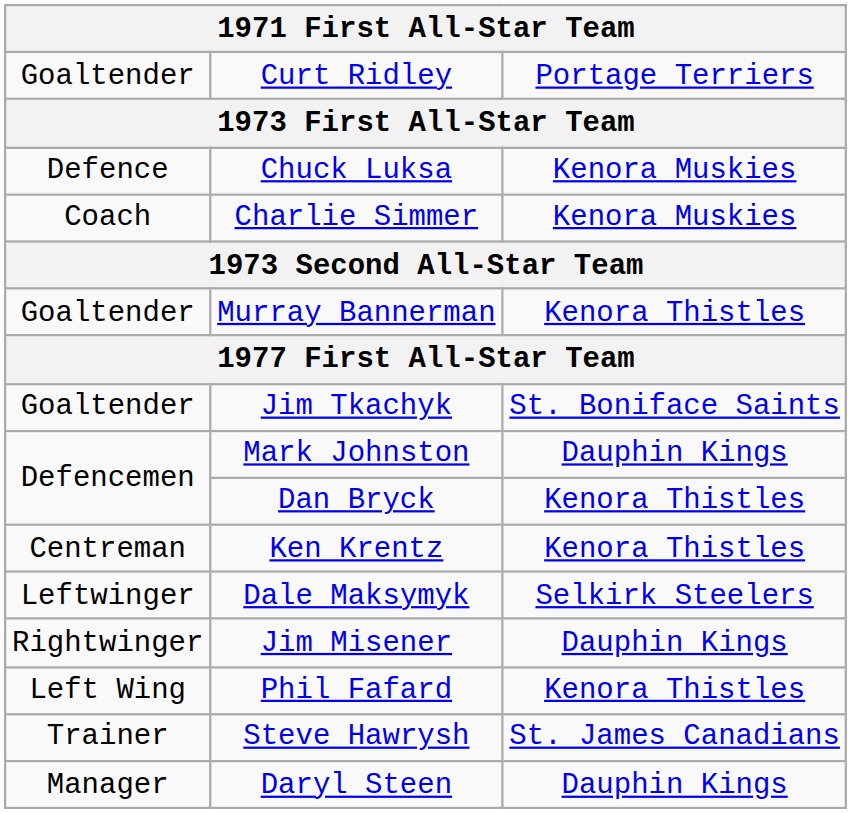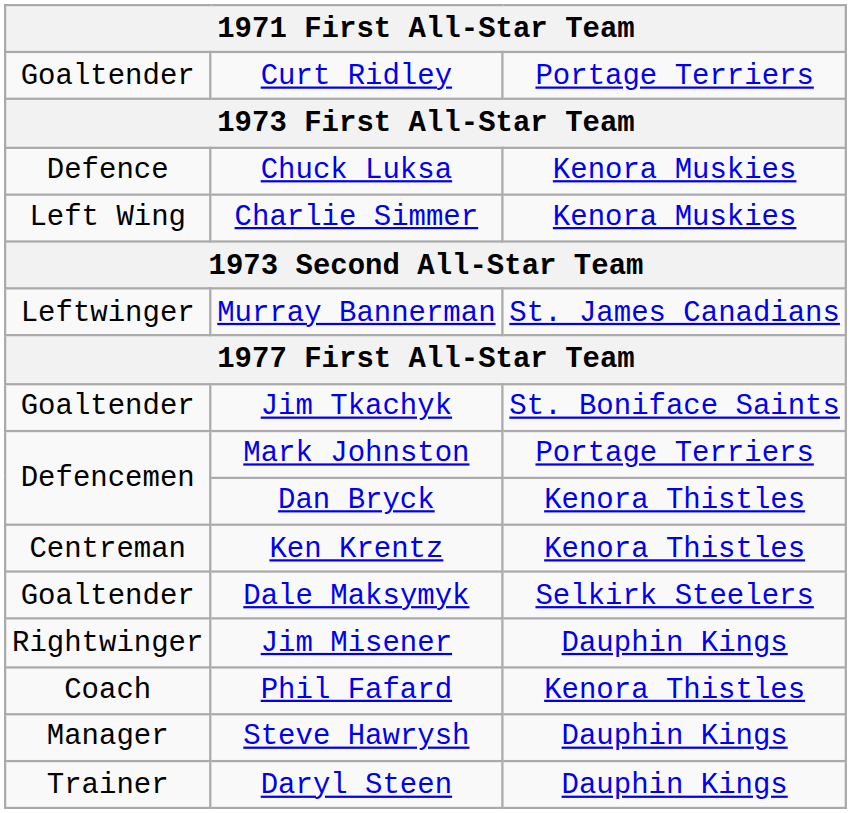Charlie Simmer | column 1: Coach -> Left Wing
Murray Bannerman | column 1: Goaltender -> Leftwinger
Murray Bannerman | column 3: Kenora Thistles -> St. James Canadians
Mark Johnston | column 3: Dauphin Kings -> Portage Terriers
Dale Maksymyk | column 1: Leftwinger -> Goaltender
Phil Fafard | column 1: Left Wing -> Coach
Steve Hawrysh | column 1: Trainer -> Manager
Steve Hawrysh | column 3: St. James Canadians -> Dauphin Kings
Daryl Steen | column 1: Manager -> Trainer
